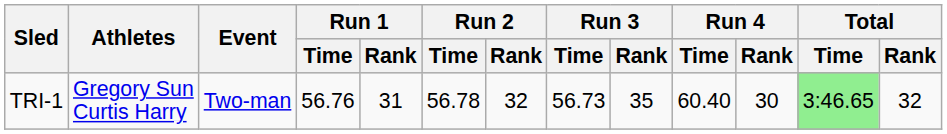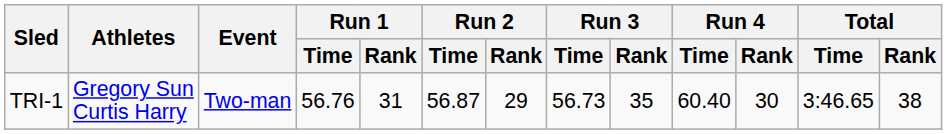TRI-1 | Run 2 / Time: 56.78 -> 56.87
TRI-1 | Run 2 / Rank: 32 -> 29
TRI-1 | Total / Time: lightgreen background -> no background
TRI-1 | Total / Rank: 32 -> 38
